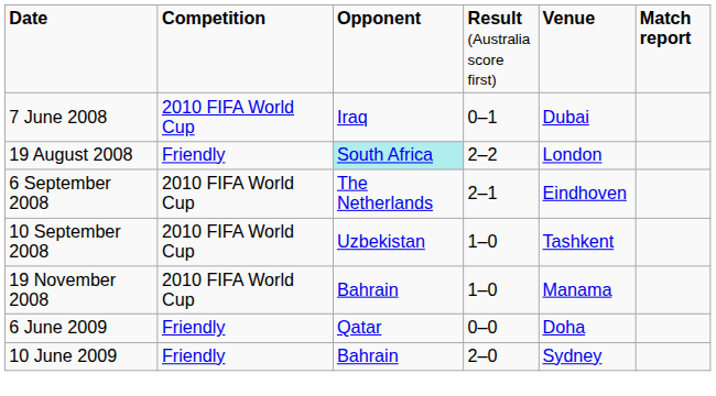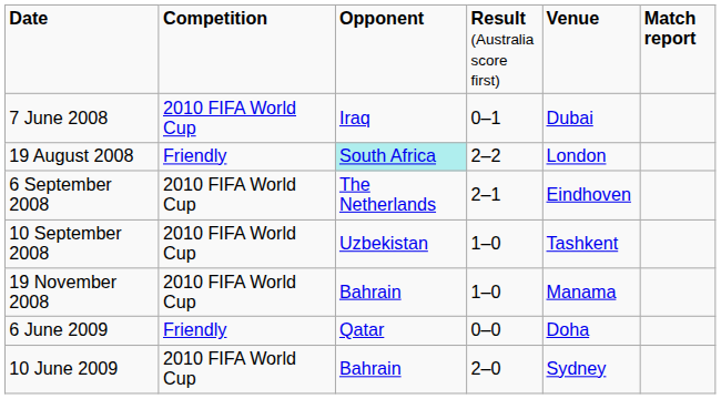10 June 2009 | column 2: Friendly -> 2010 FIFA World Cup
